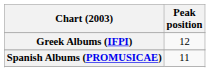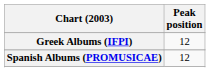Spanish Albums (PROMUSICAE) | Peak position: 11 -> 12
